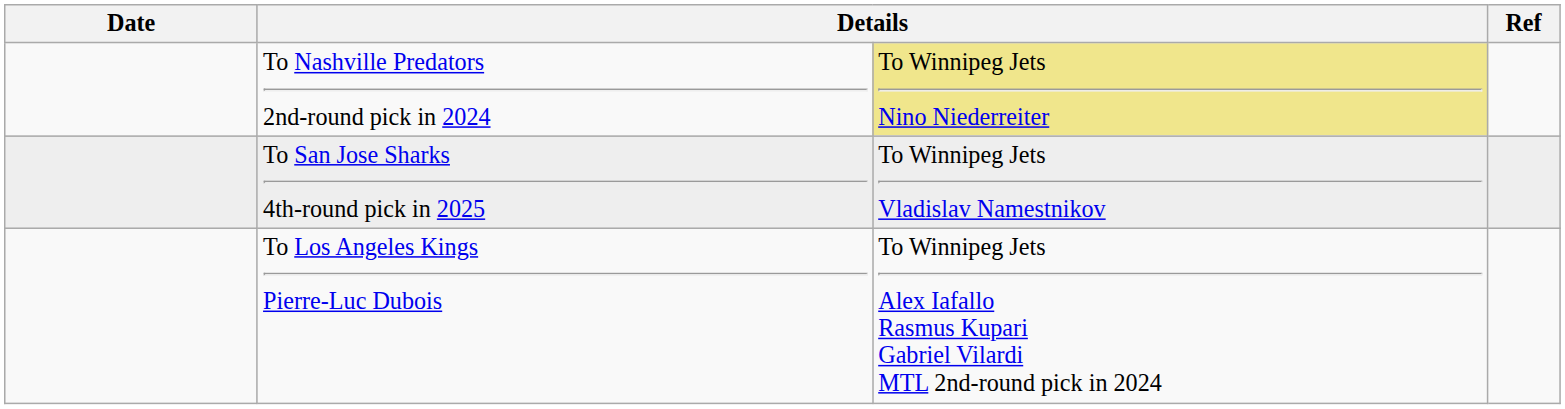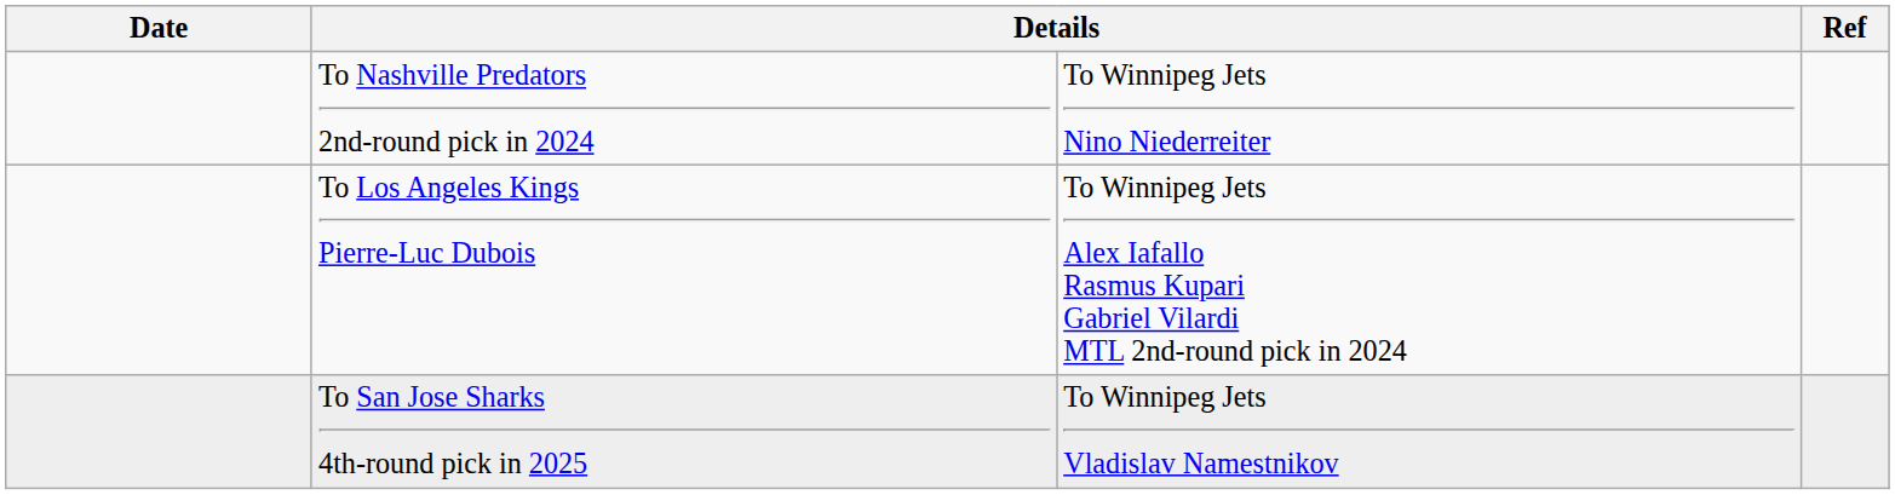To Nashville Predators 2nd-round pick in 2024 | column 3: khaki background -> no background
rows swapped: To San Jose Sharks 4th-round pick in 2025 <-> To Los Angeles Kings Pierre-Luc Dubois
